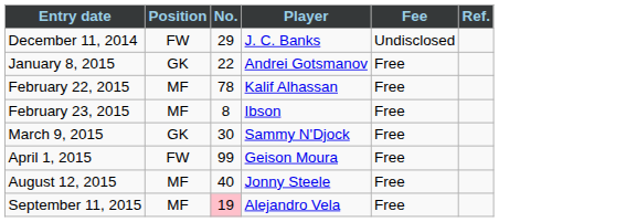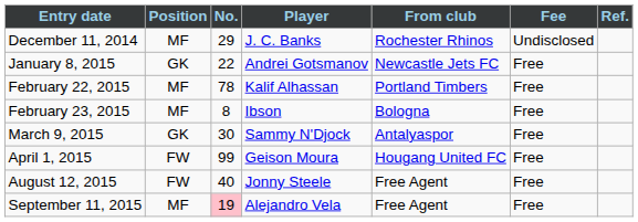+ column: From club | Rochester Rhinos | Newcastle Jets FC | Portland Timbers | Bologna | Antalyaspor | Hougang United FC | Free Agent | Free Agent
December 11, 2014 | Position: FW -> MF
August 12, 2015 | Position: MF -> FW
